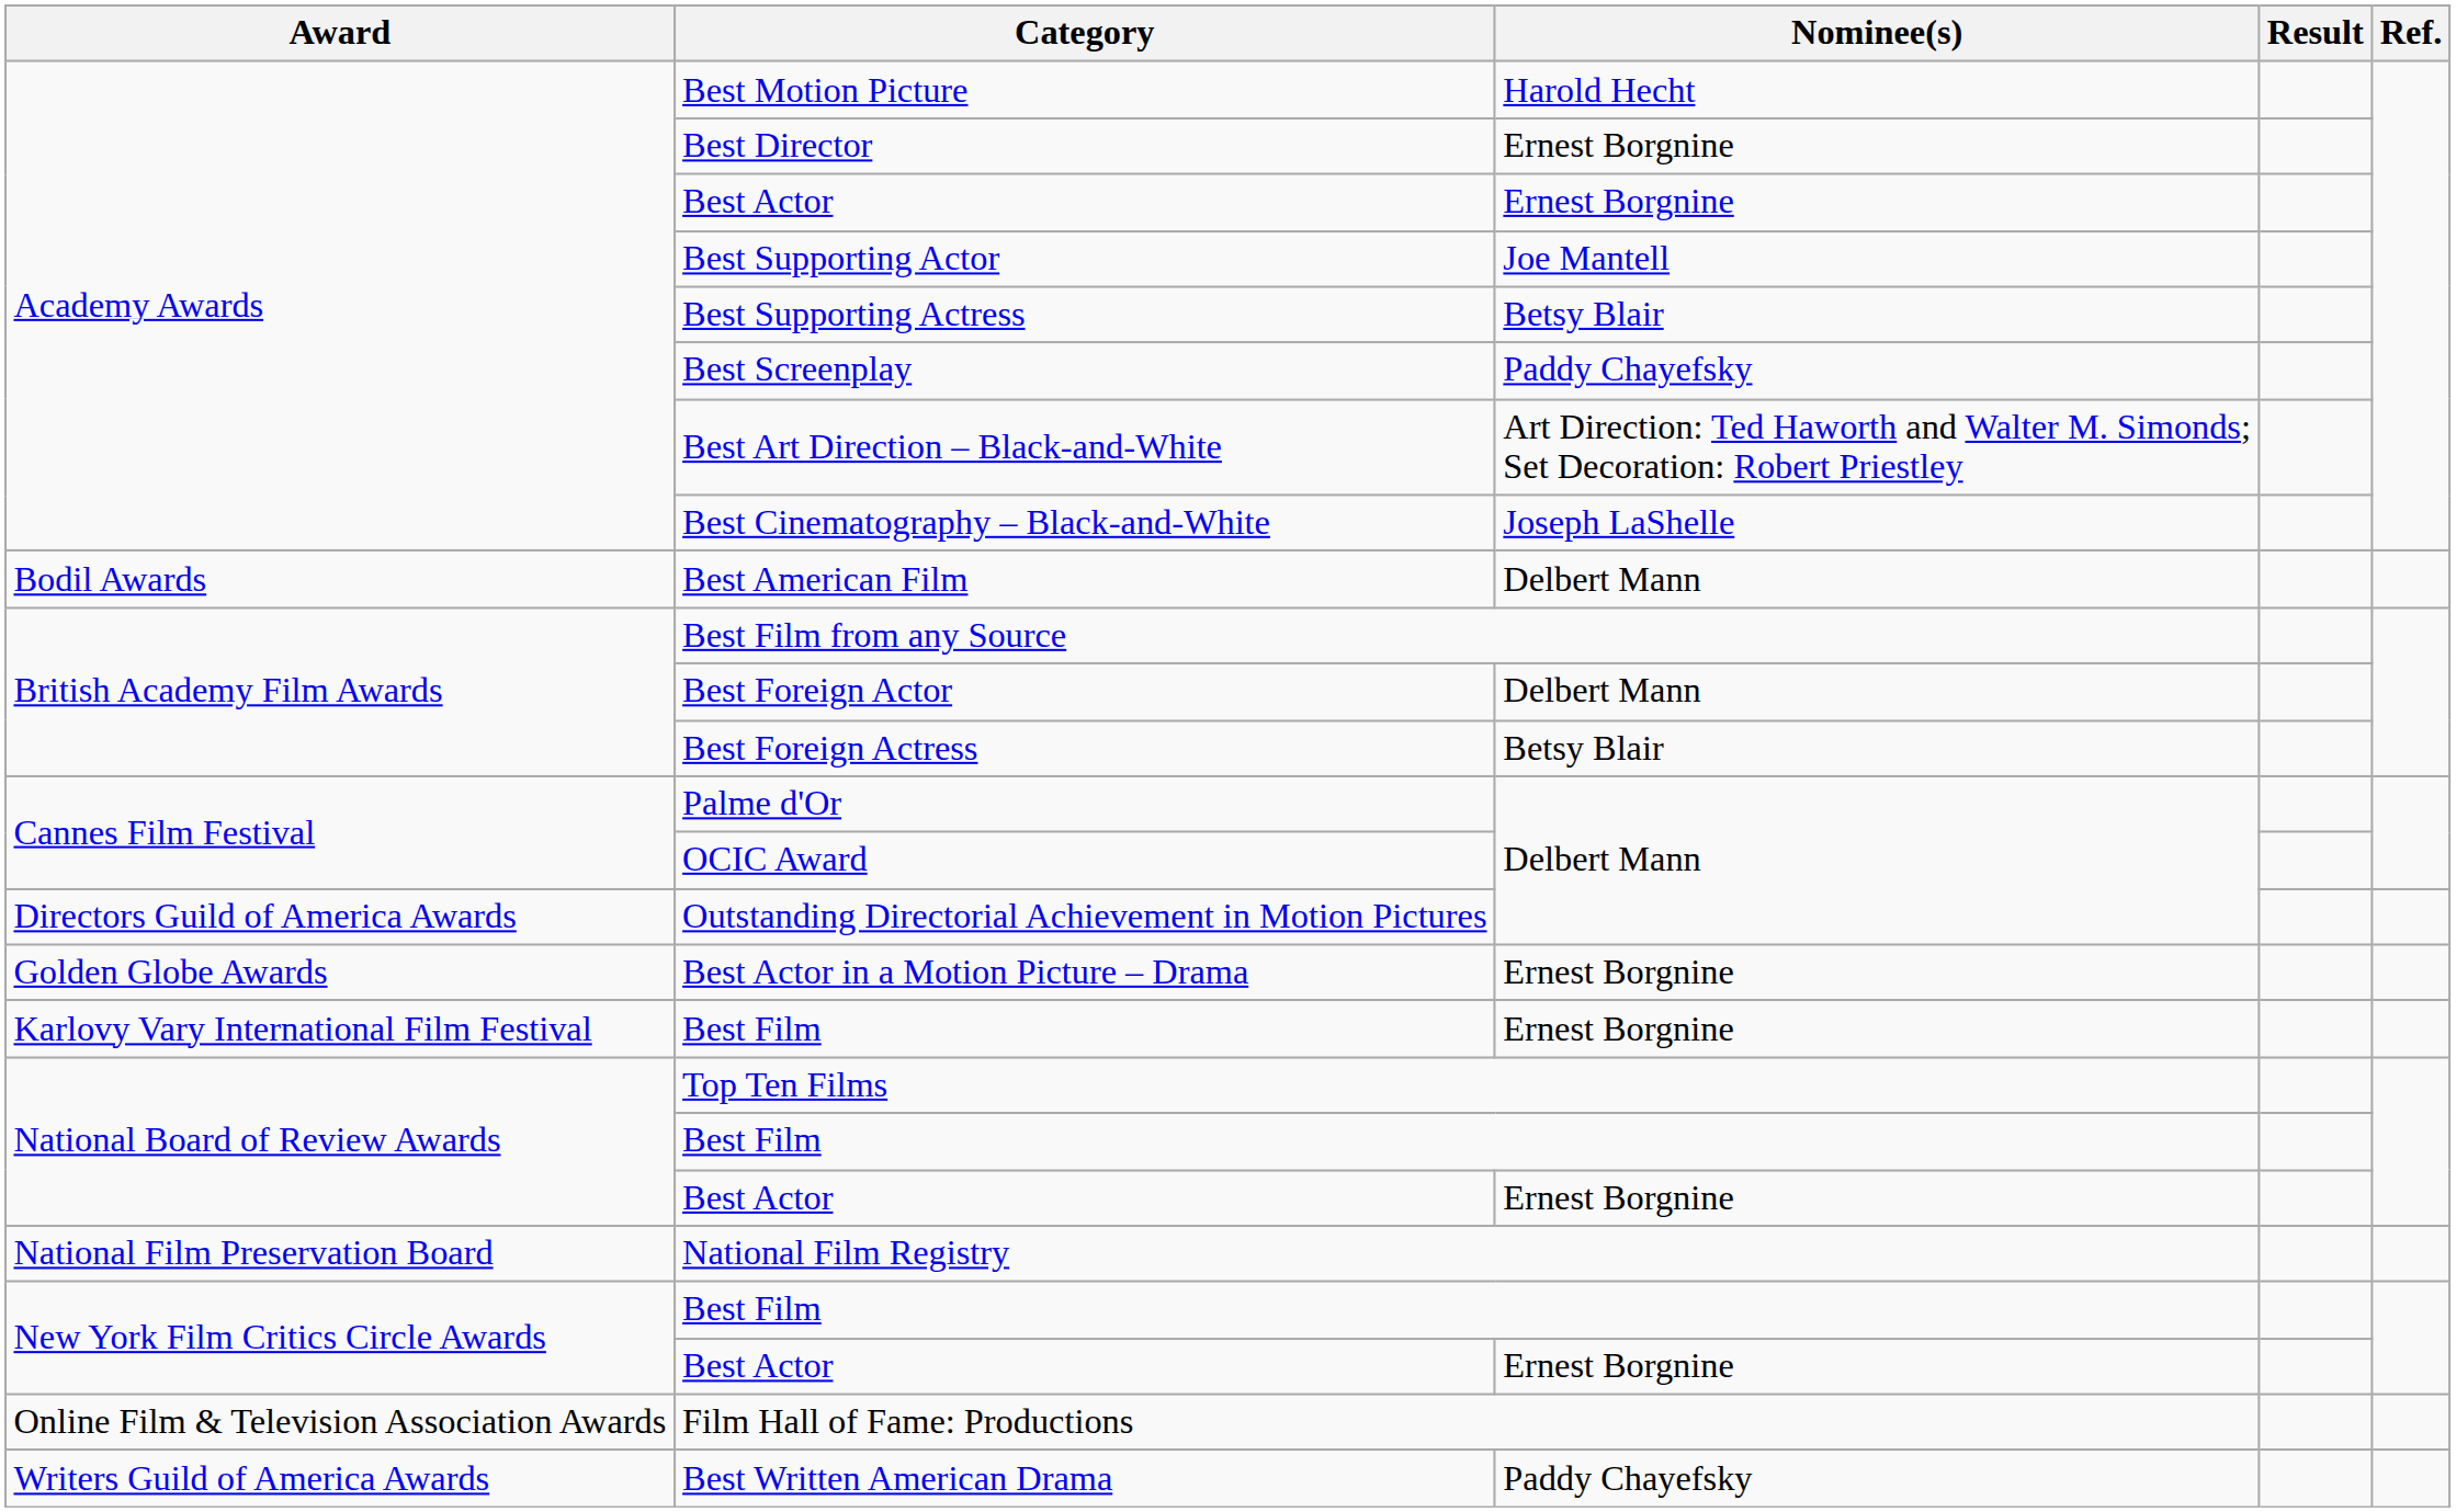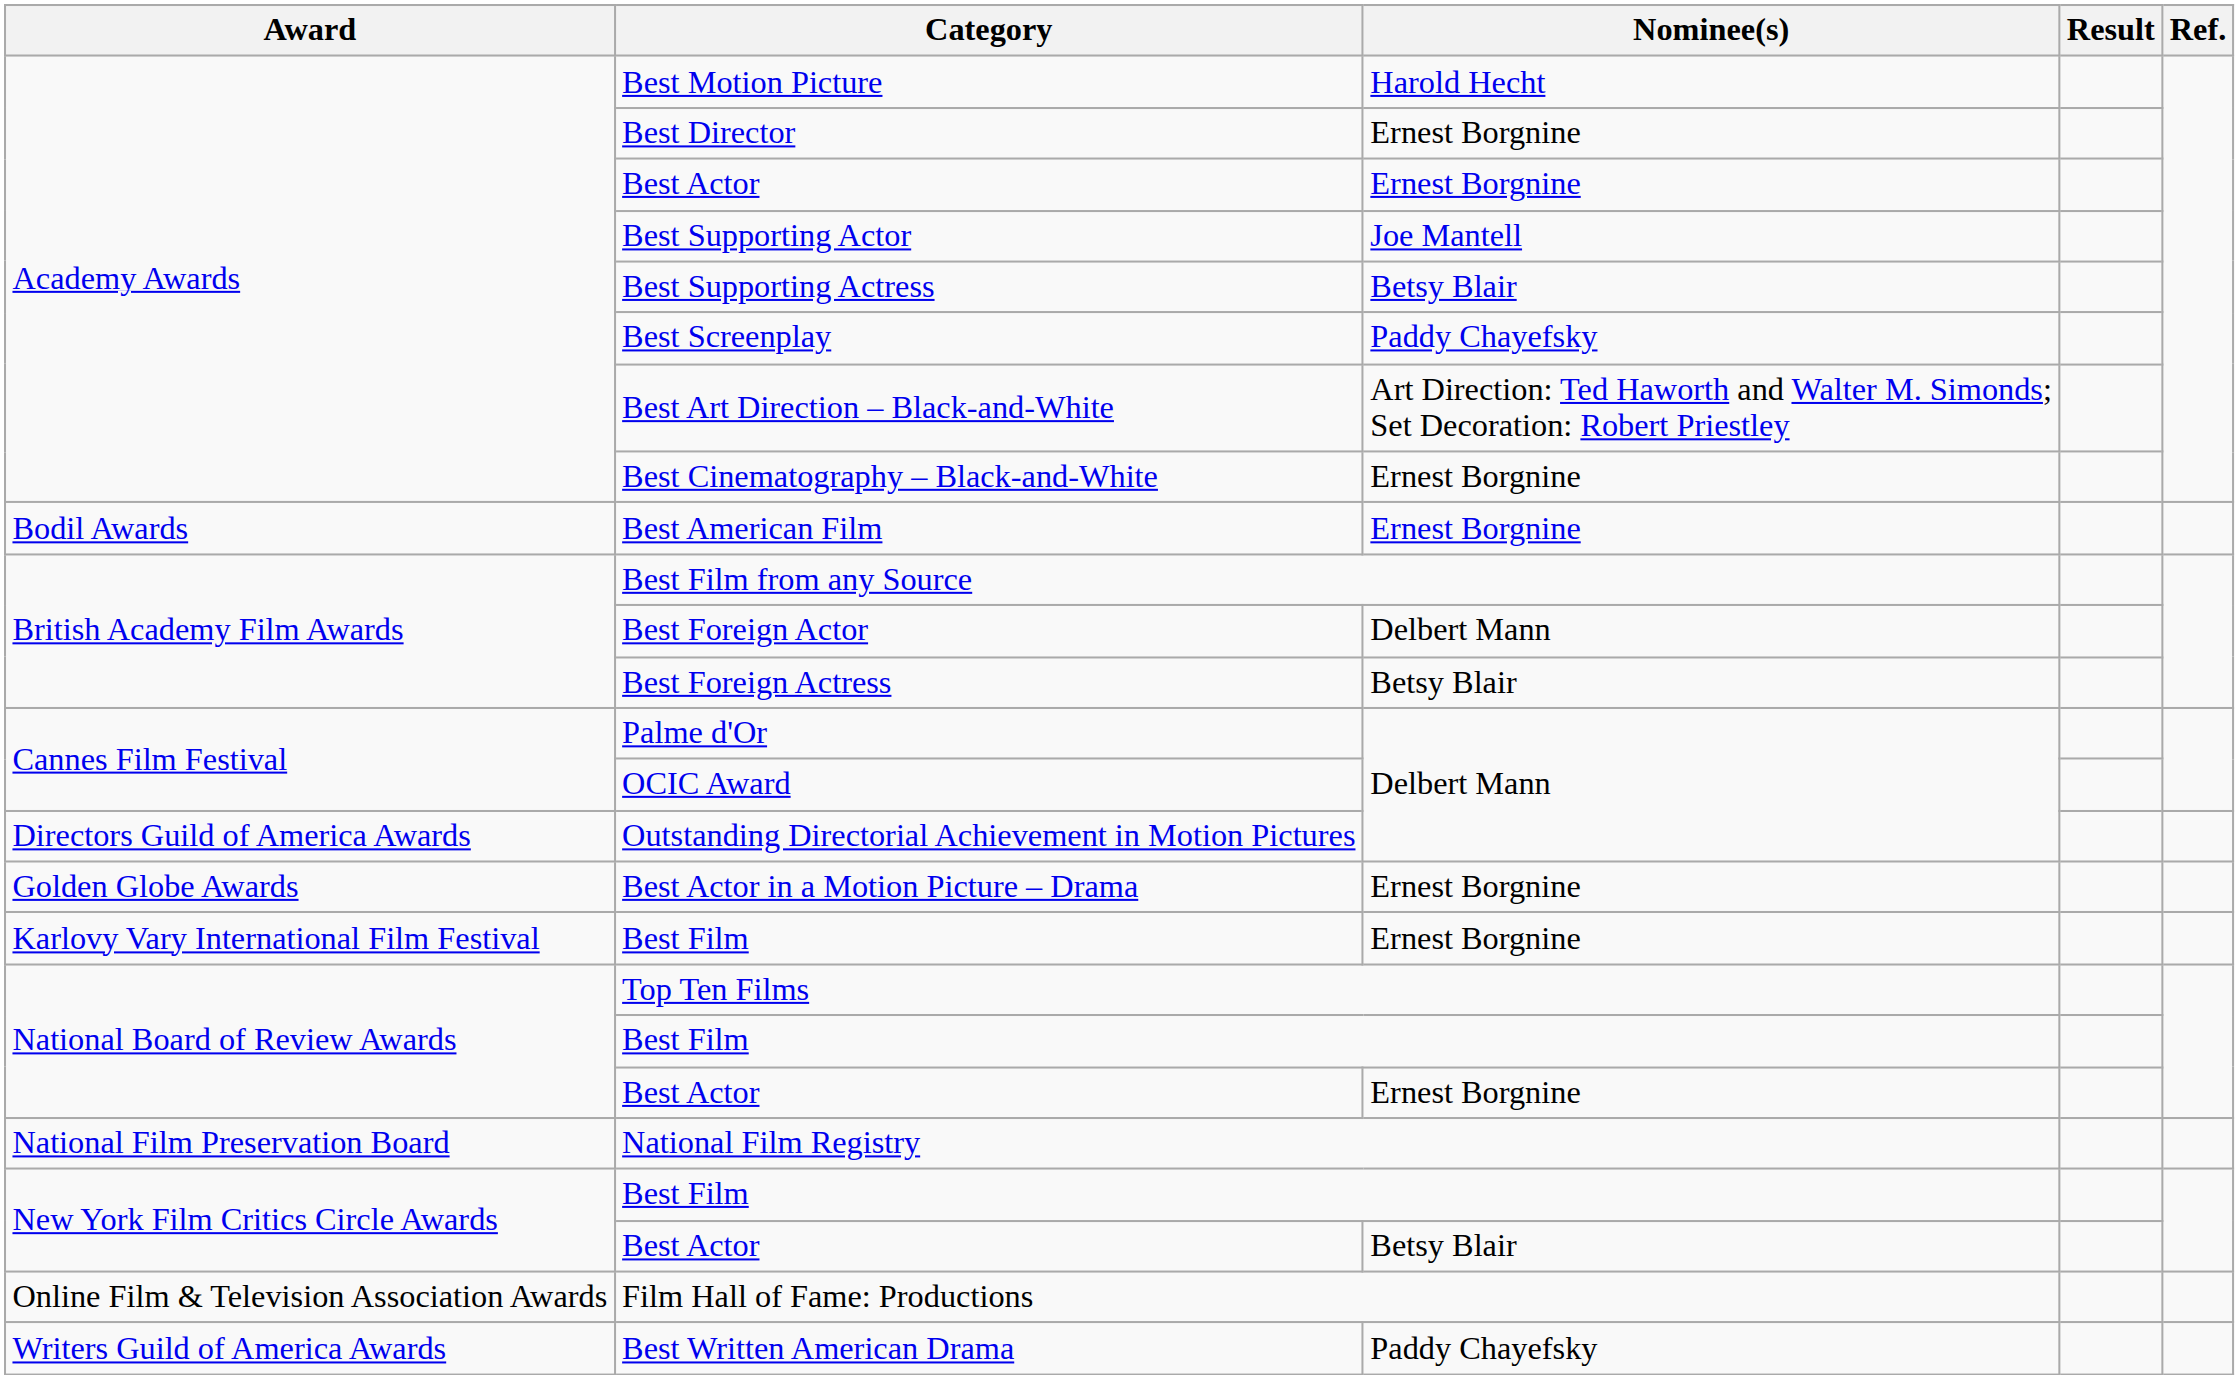Best Cinematography – Black-and-White | Nominee(s): Joseph LaShelle -> Ernest Borgnine
Best American Film | Nominee(s): Delbert Mann -> Ernest Borgnine
New York Film Critics Circle Awards / Best Actor | Nominee(s): Ernest Borgnine -> Betsy Blair
